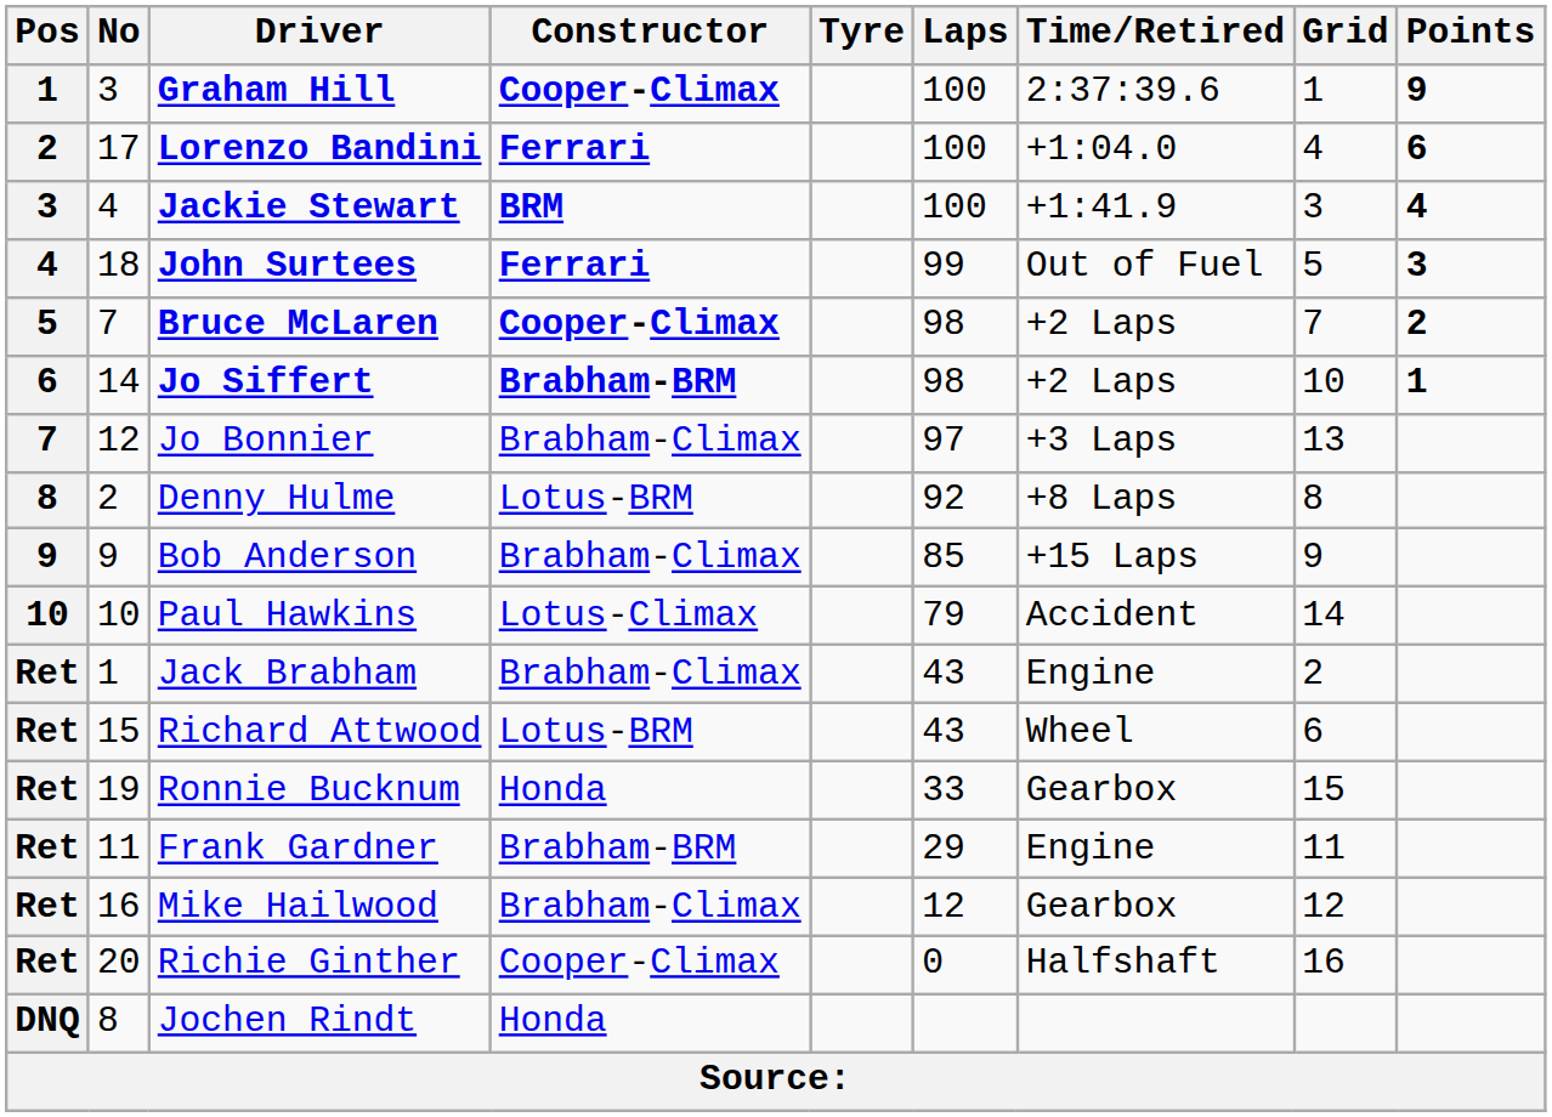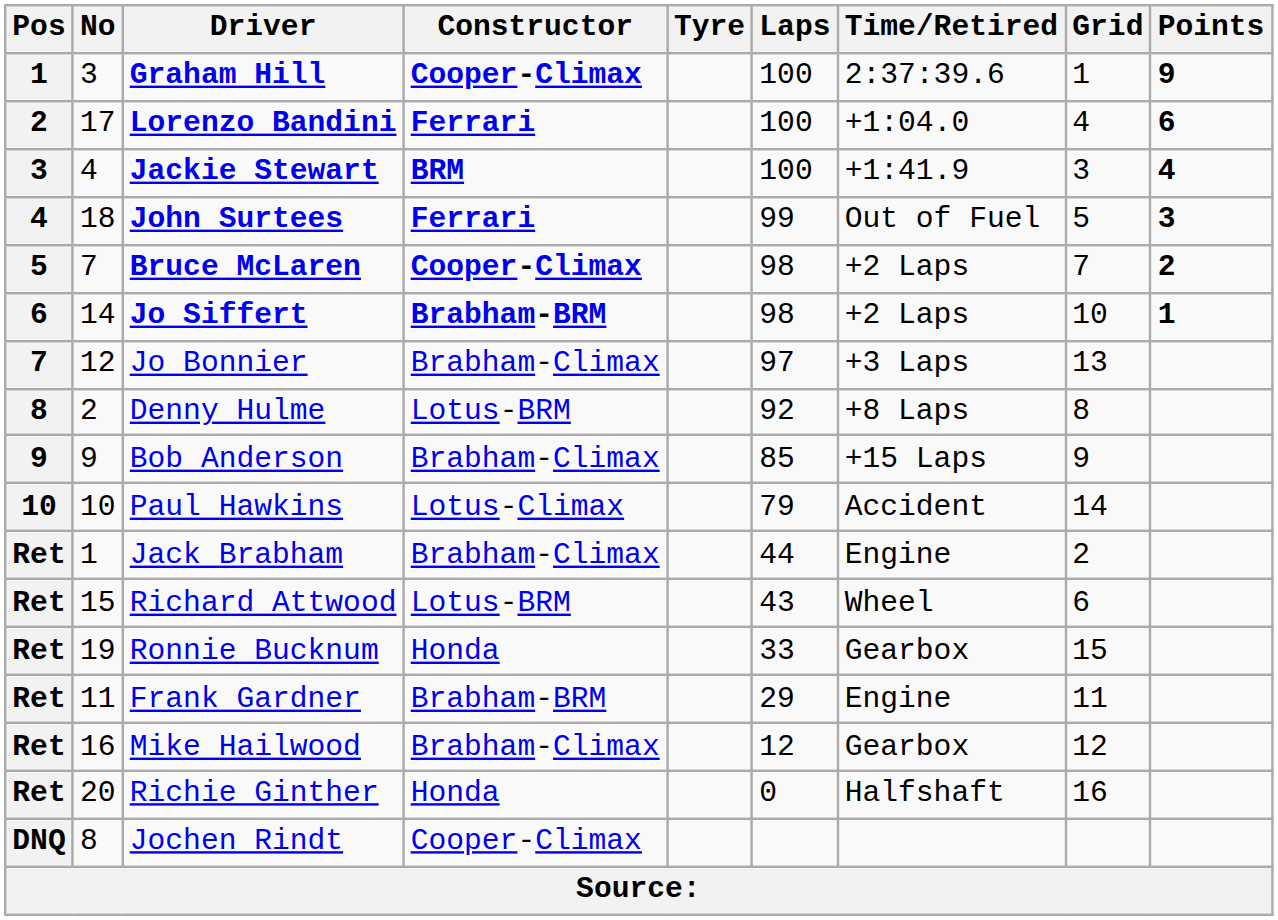Jack Brabham | Laps: 43 -> 44
Richie Ginther | Constructor: Cooper-Climax -> Honda
Jochen Rindt | Constructor: Honda -> Cooper-Climax
